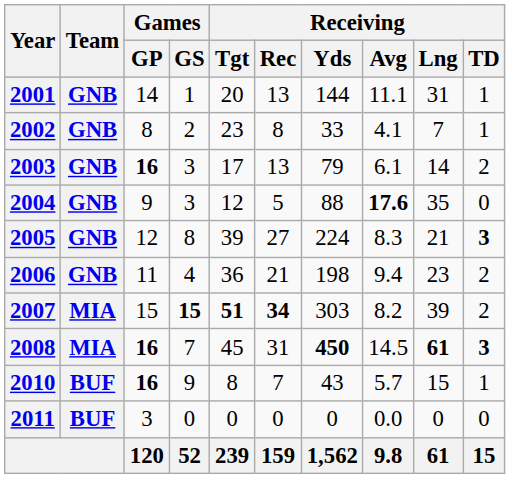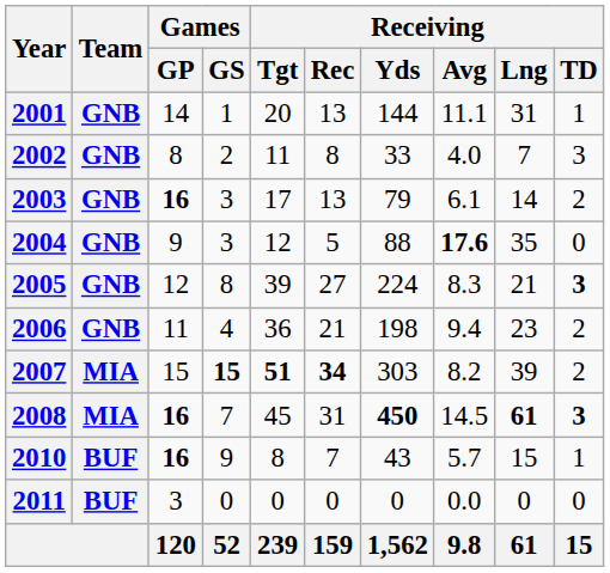2002 | Receiving / Tgt: 23 -> 11
2002 | Receiving / Avg: 4.1 -> 4.0
2002 | Receiving / TD: 1 -> 3
